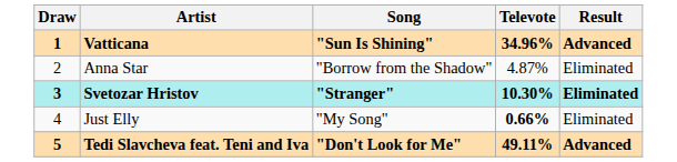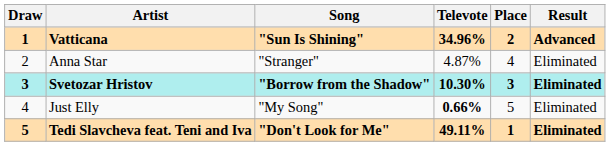+ column: Place | 2 | 4 | 3 | 5 | 1
Anna Star | Song: "Borrow from the Shadow" -> "Stranger"
Svetozar Hristov | Song: "Stranger" -> "Borrow from the Shadow"
Tedi Slavcheva feat. Teni and Iva | Result: Advanced -> Eliminated
